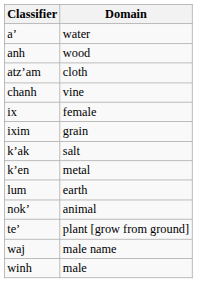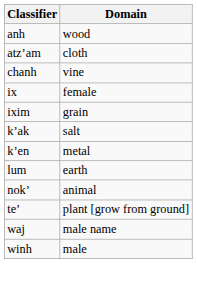- row: aʼ | water
